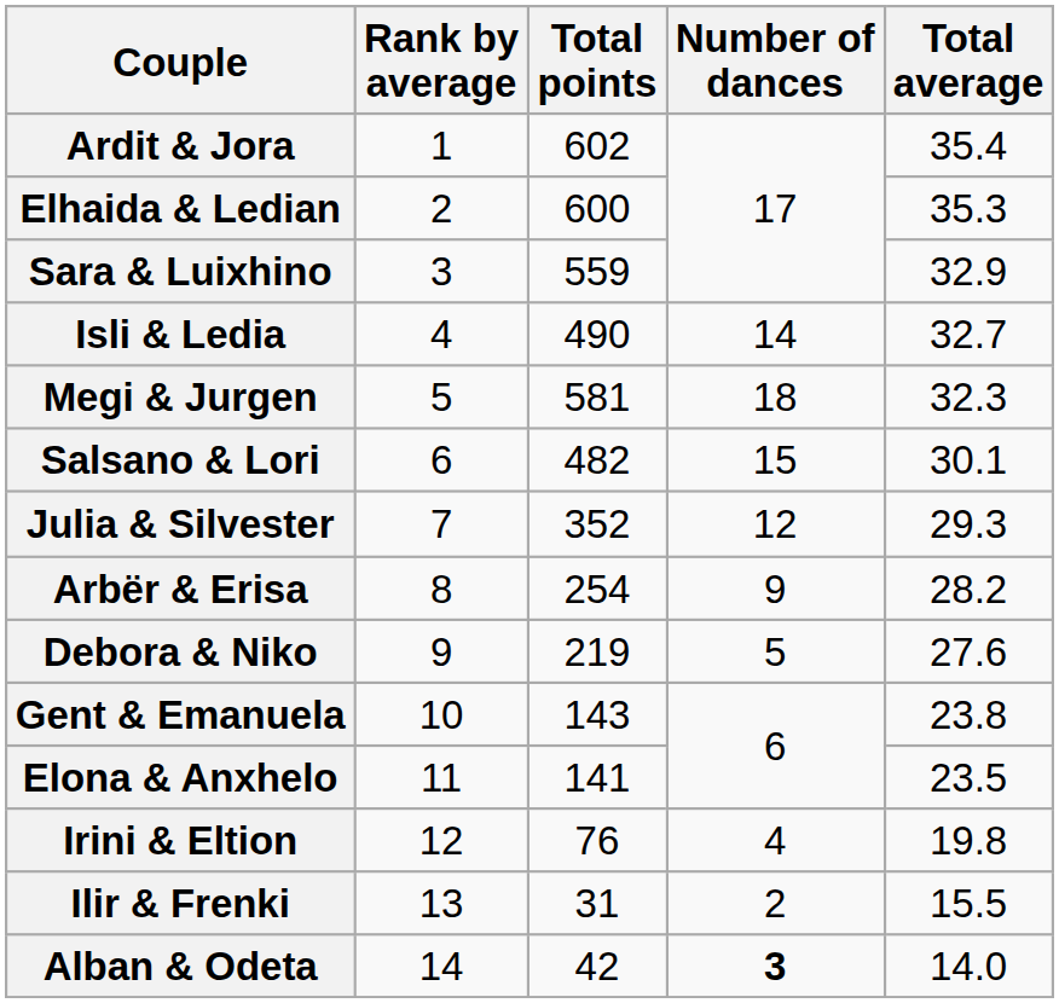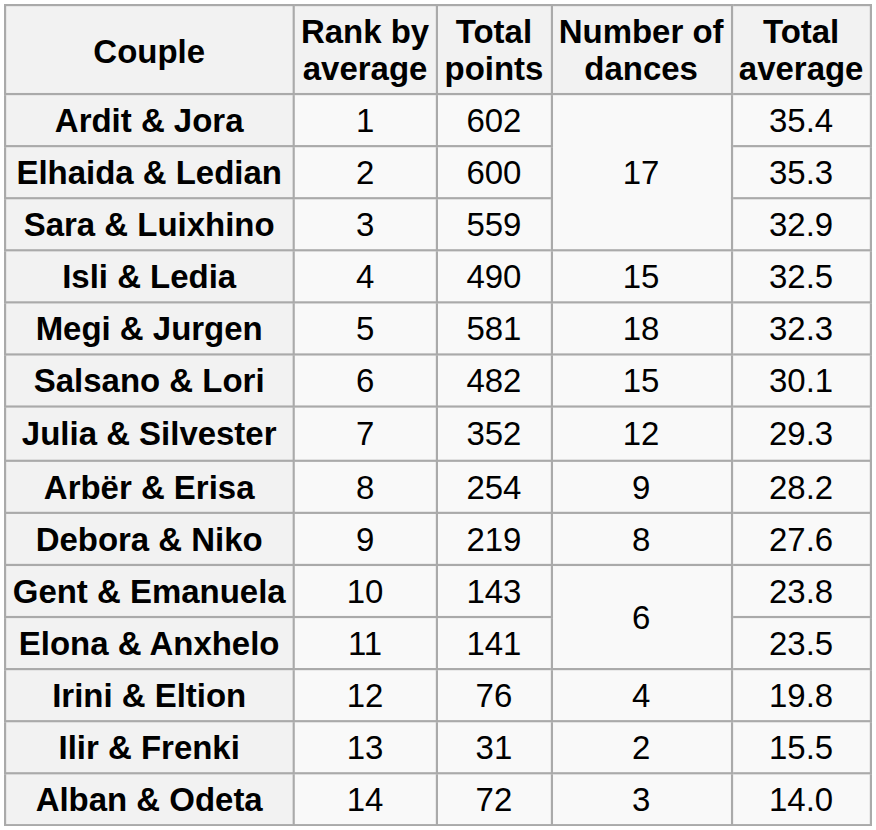Isli & Ledia | Number of dances: 14 -> 15
Isli & Ledia | Total average: 32.7 -> 32.5
Debora & Niko | Number of dances: 5 -> 8
Alban & Odeta | Total points: 42 -> 72
Alban & Odeta | Number of dances: bold -> normal
